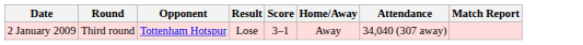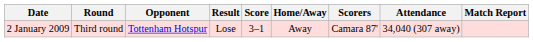+ column: Scorers | Camara 87'
